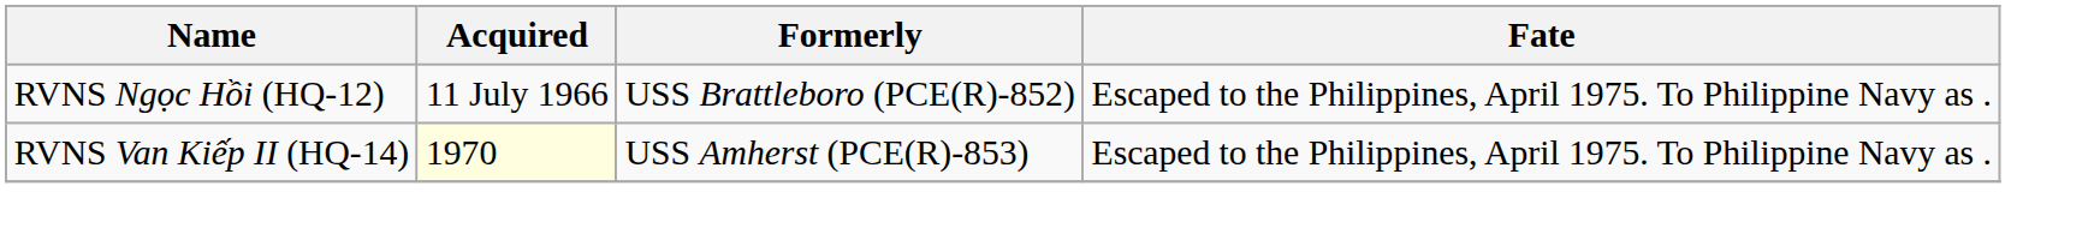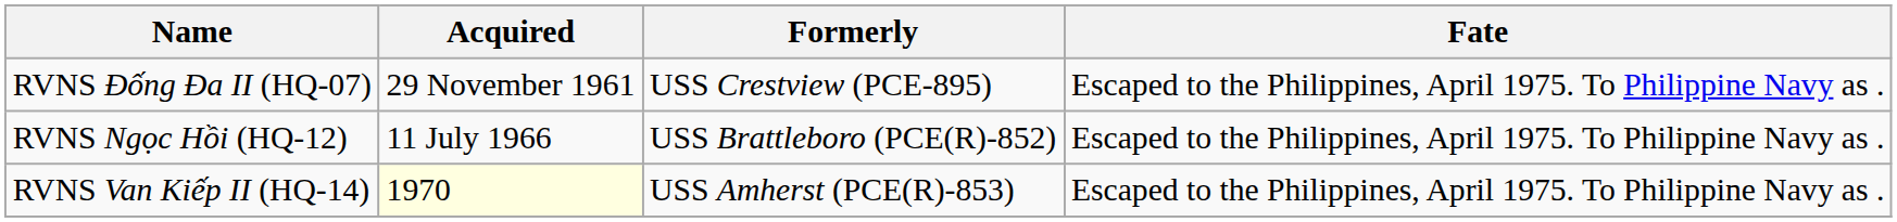+ row: RVNS Đống Đa II (HQ-07) | 29 November 1961 | USS Crestview (PCE-895) | Escaped to the Philippines, April 1975. To Philippine Navy as .
